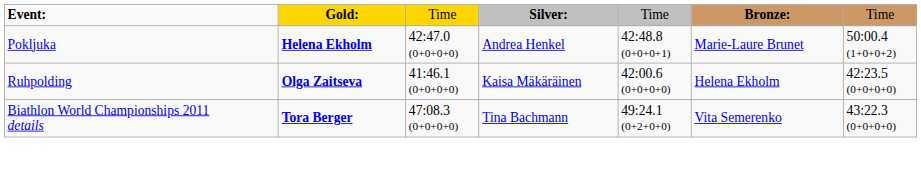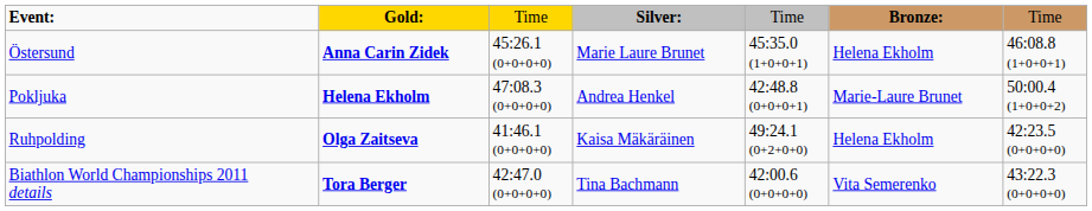+ row: Östersund | Anna Carin Zidek | 45:26.1 (0+0+0+0) | Marie Laure Brunet | 45:35.0 (1+0+0+1) | Helena Ekholm | 46:08.8 (1+0+0+1)
Pokljuka | column 3: 42:47.0 (0+0+0+0) -> 47:08.3 (0+0+0+0)
Ruhpolding | column 5: 42:00.6 (0+0+0+0) -> 49:24.1 (0+2+0+0)
Biathlon World Championships 2011 details | column 3: 47:08.3 (0+0+0+0) -> 42:47.0 (0+0+0+0)
Biathlon World Championships 2011 details | column 5: 49:24.1 (0+2+0+0) -> 42:00.6 (0+0+0+0)
